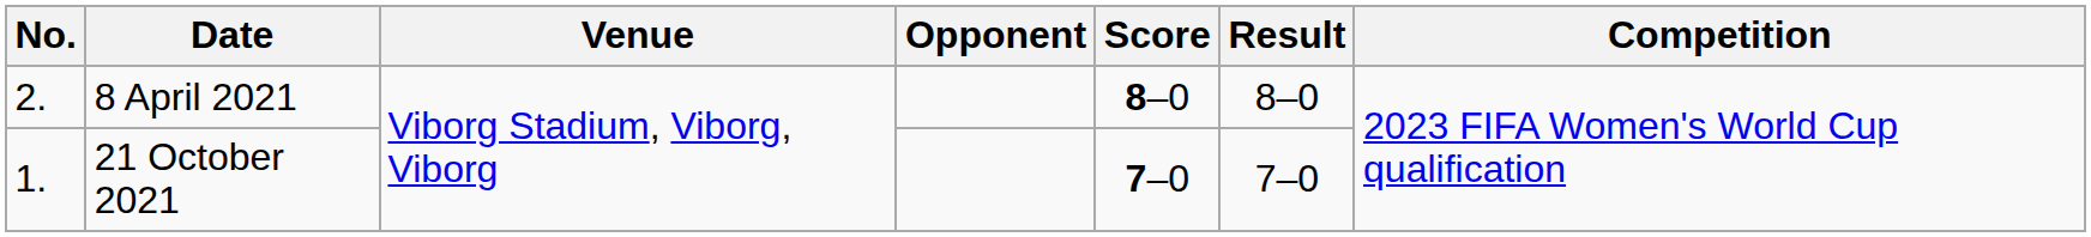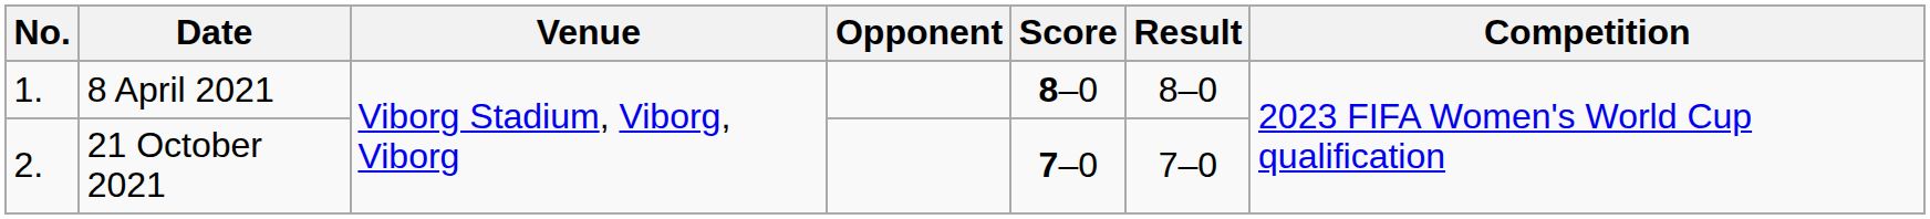8 April 2021 | No.: 2. -> 1.
21 October 2021 | No.: 1. -> 2.
